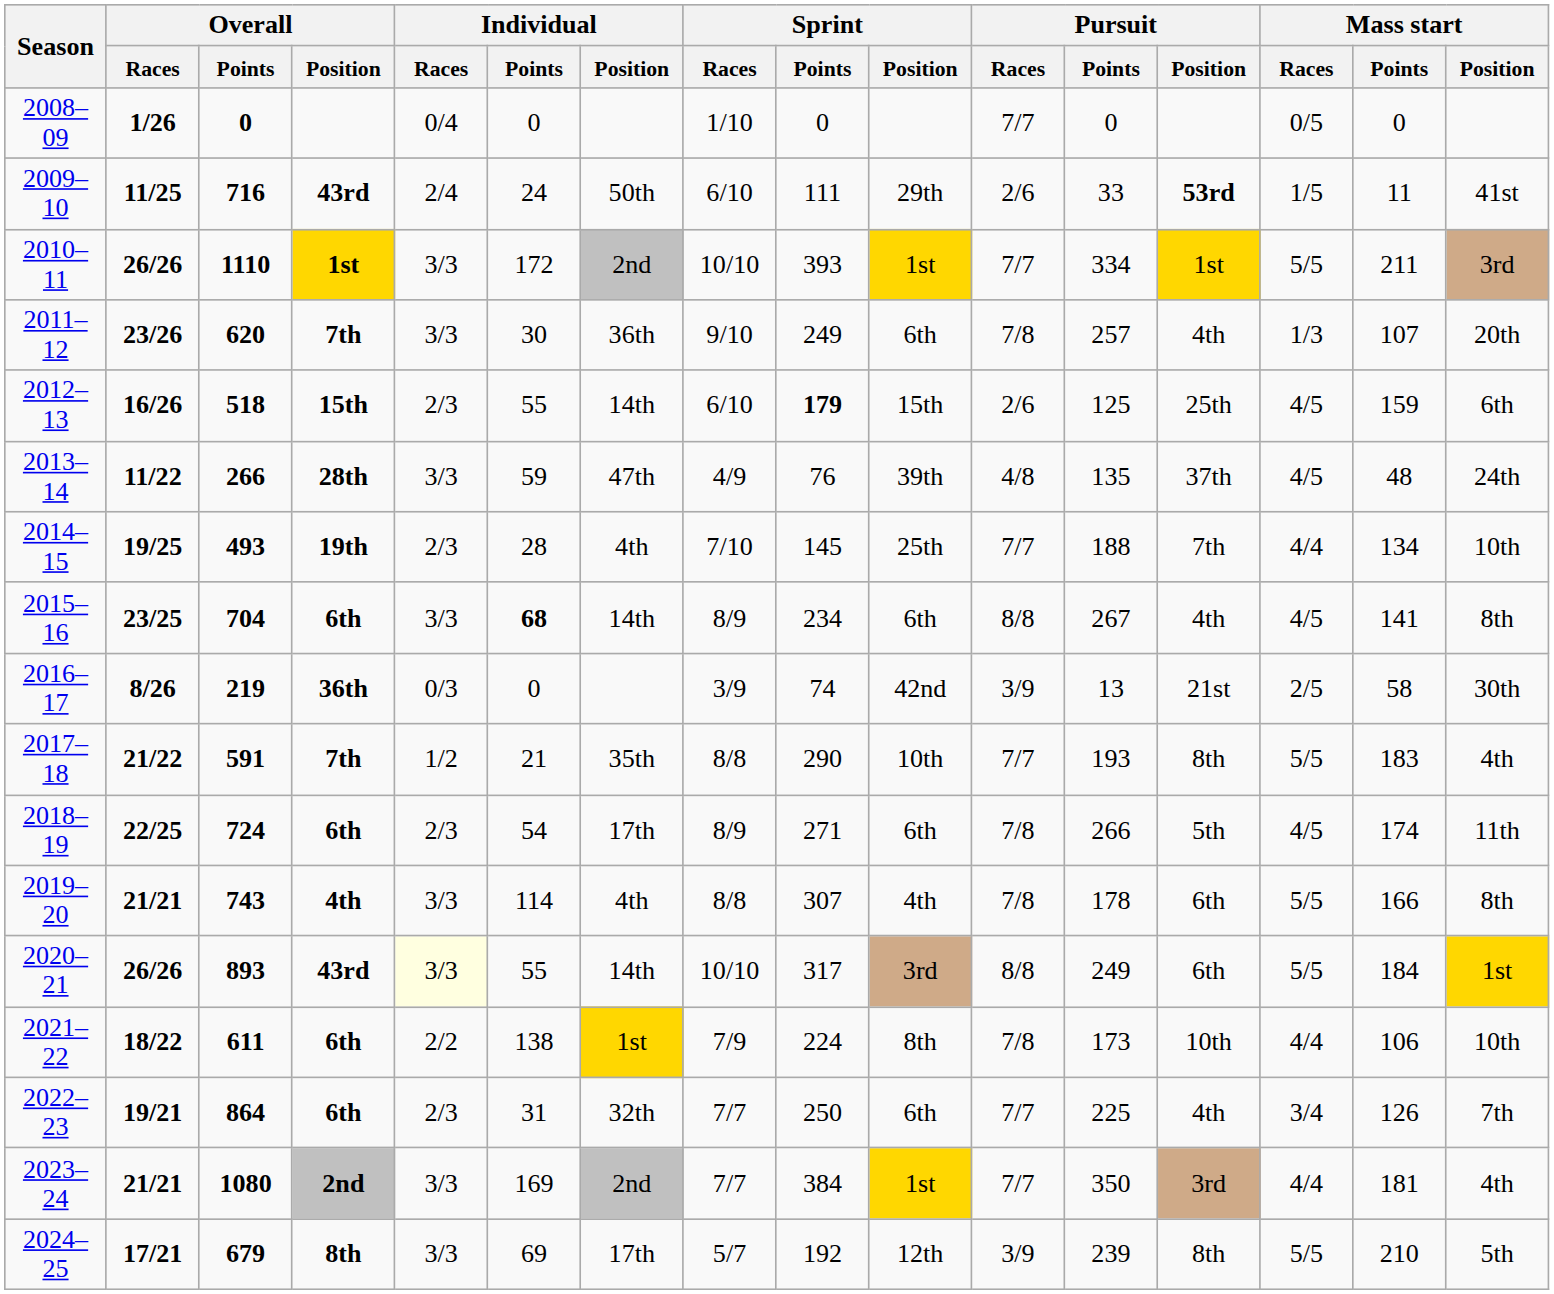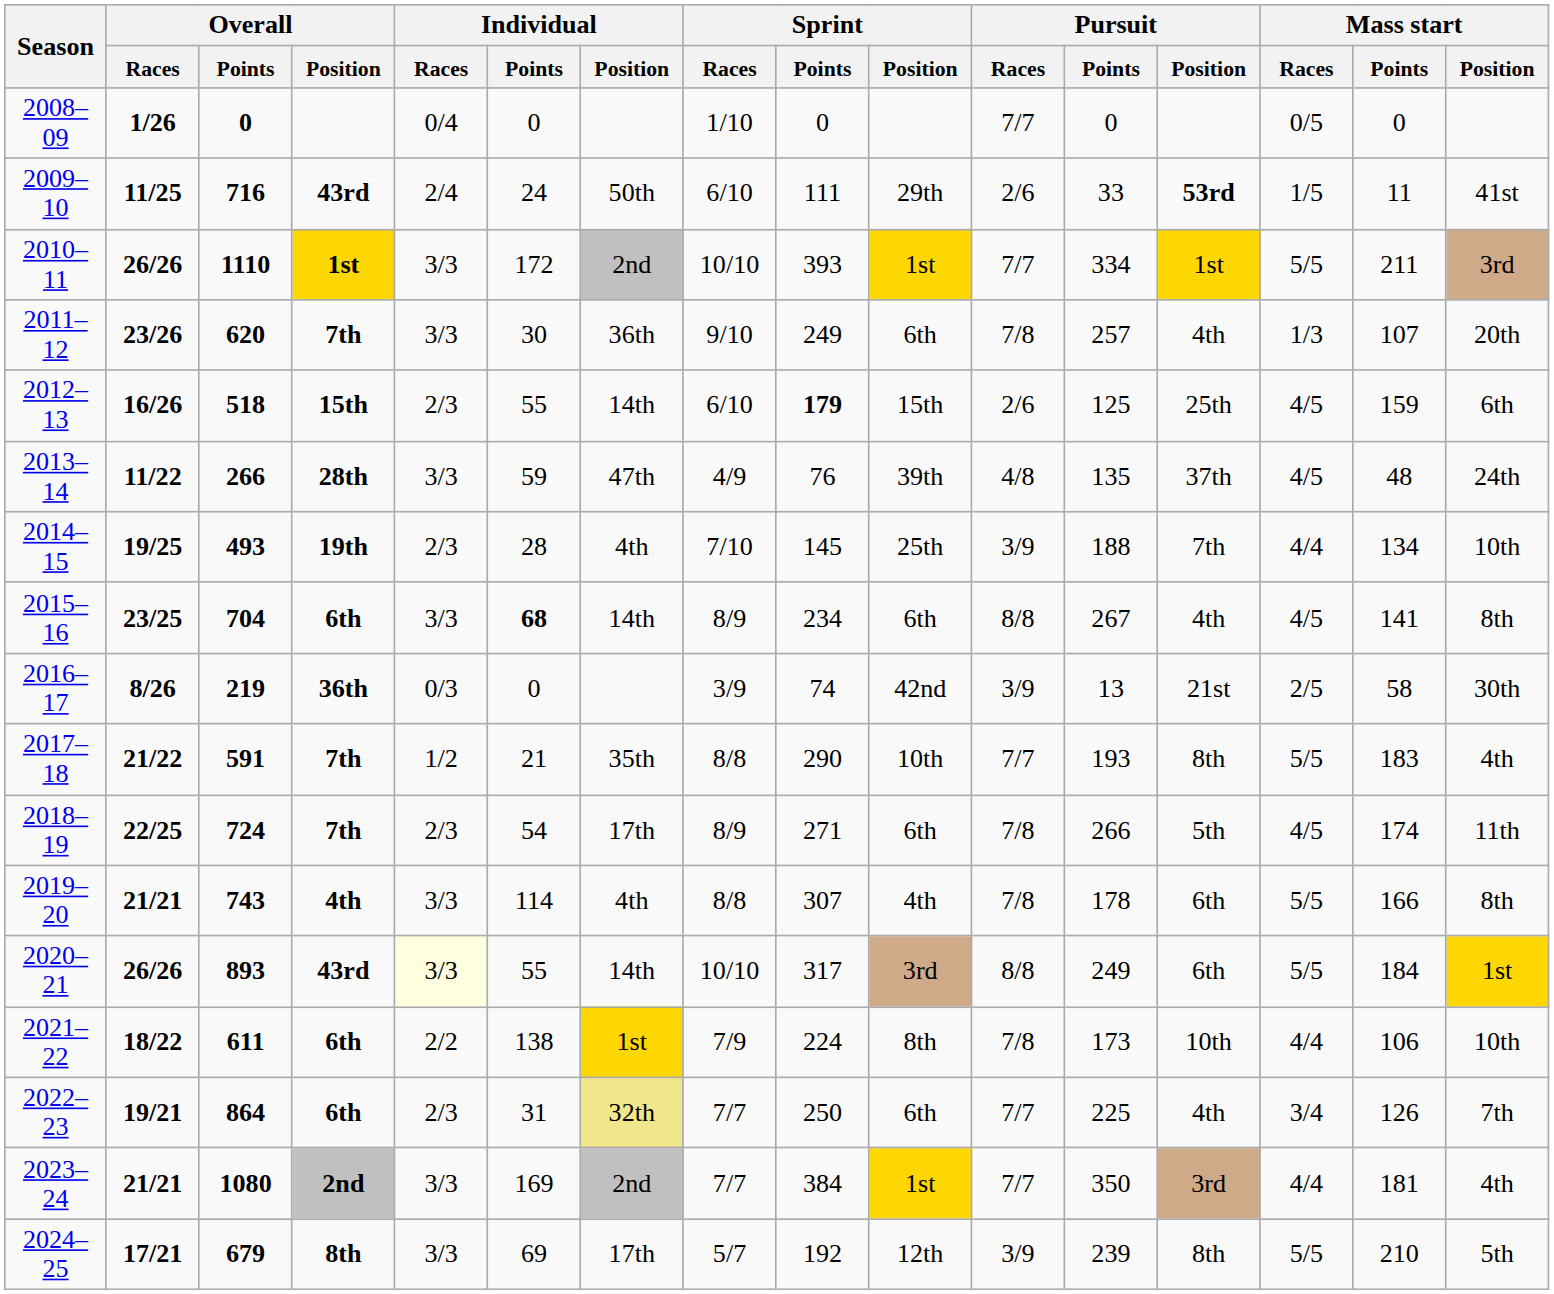2014–15 | Pursuit / Races: 7/7 -> 3/9
2018–19 | Overall / Position: 6th -> 7th
2022–23 | Individual / Position: no background -> khaki background
